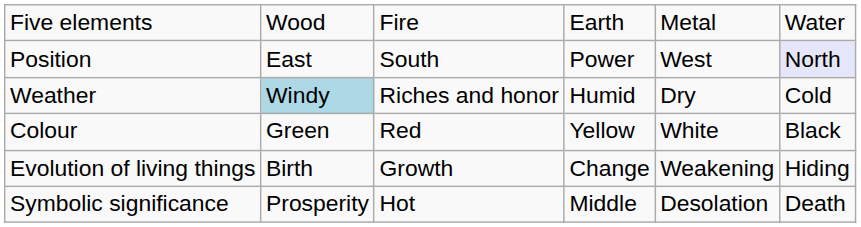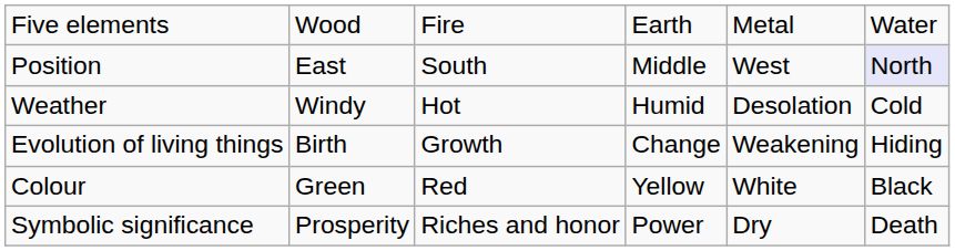Position | column 4: Power -> Middle
Weather | column 2: lightblue background -> no background
Weather | column 3: Riches and honor -> Hot
Weather | column 5: Dry -> Desolation
rows swapped: Colour <-> Evolution of living things
Symbolic significance | column 3: Hot -> Riches and honor
Symbolic significance | column 4: Middle -> Power
Symbolic significance | column 5: Desolation -> Dry
